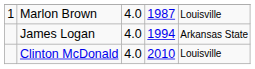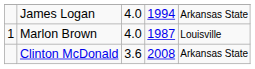rows swapped: Marlon Brown <-> James Logan
Clinton McDonald | column 3: 4.0 -> 3.6
Clinton McDonald | column 4: 2010 -> 2008
Clinton McDonald | column 5: Louisville -> Arkansas State
